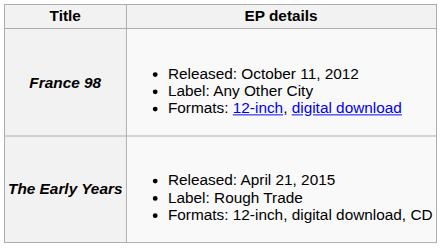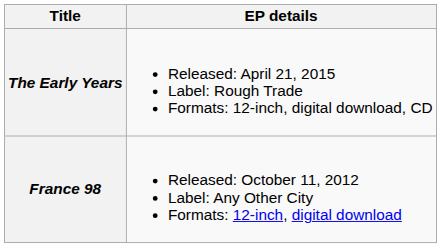rows swapped: France 98 <-> The Early Years
